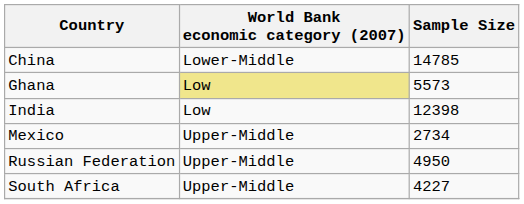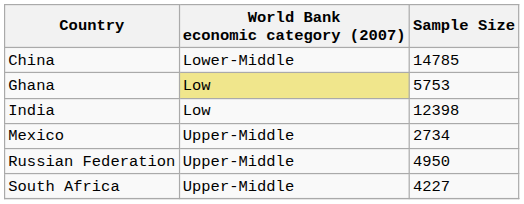Ghana | Sample Size: 5573 -> 5753
